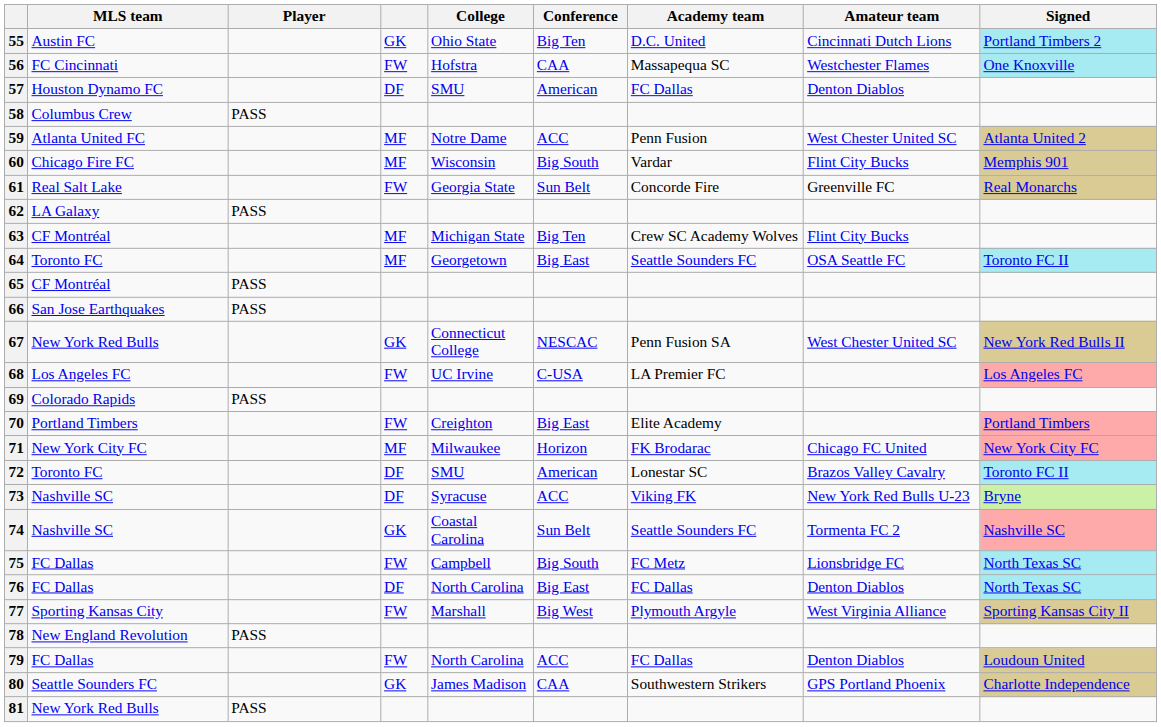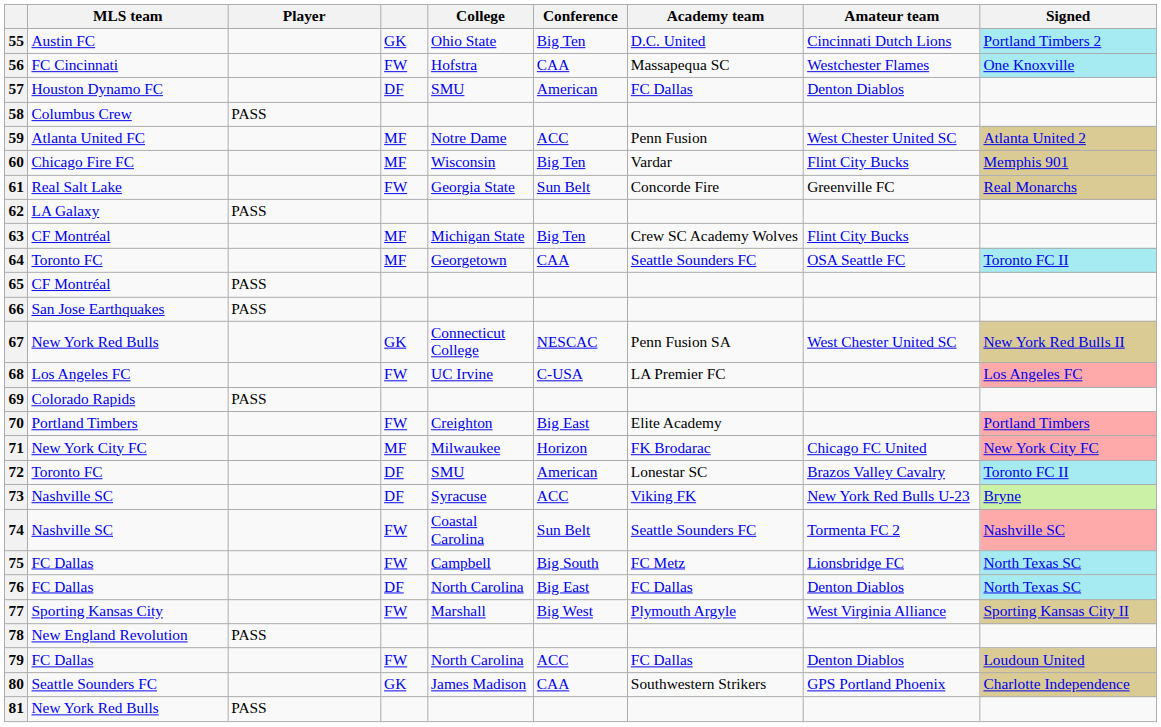60 | Conference: Big South -> Big Ten
64 | Conference: Big East -> CAA
74 | column 4: GK -> FW
